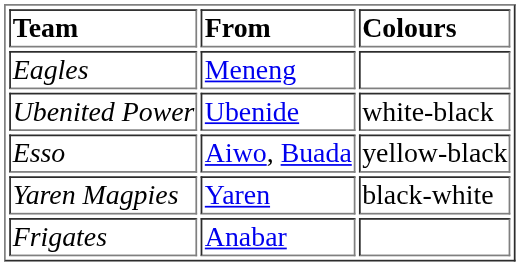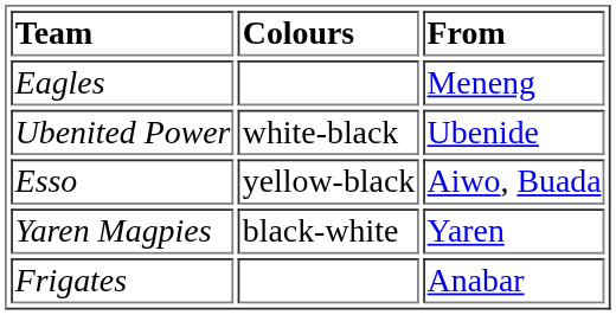columns swapped: Colours <-> From
